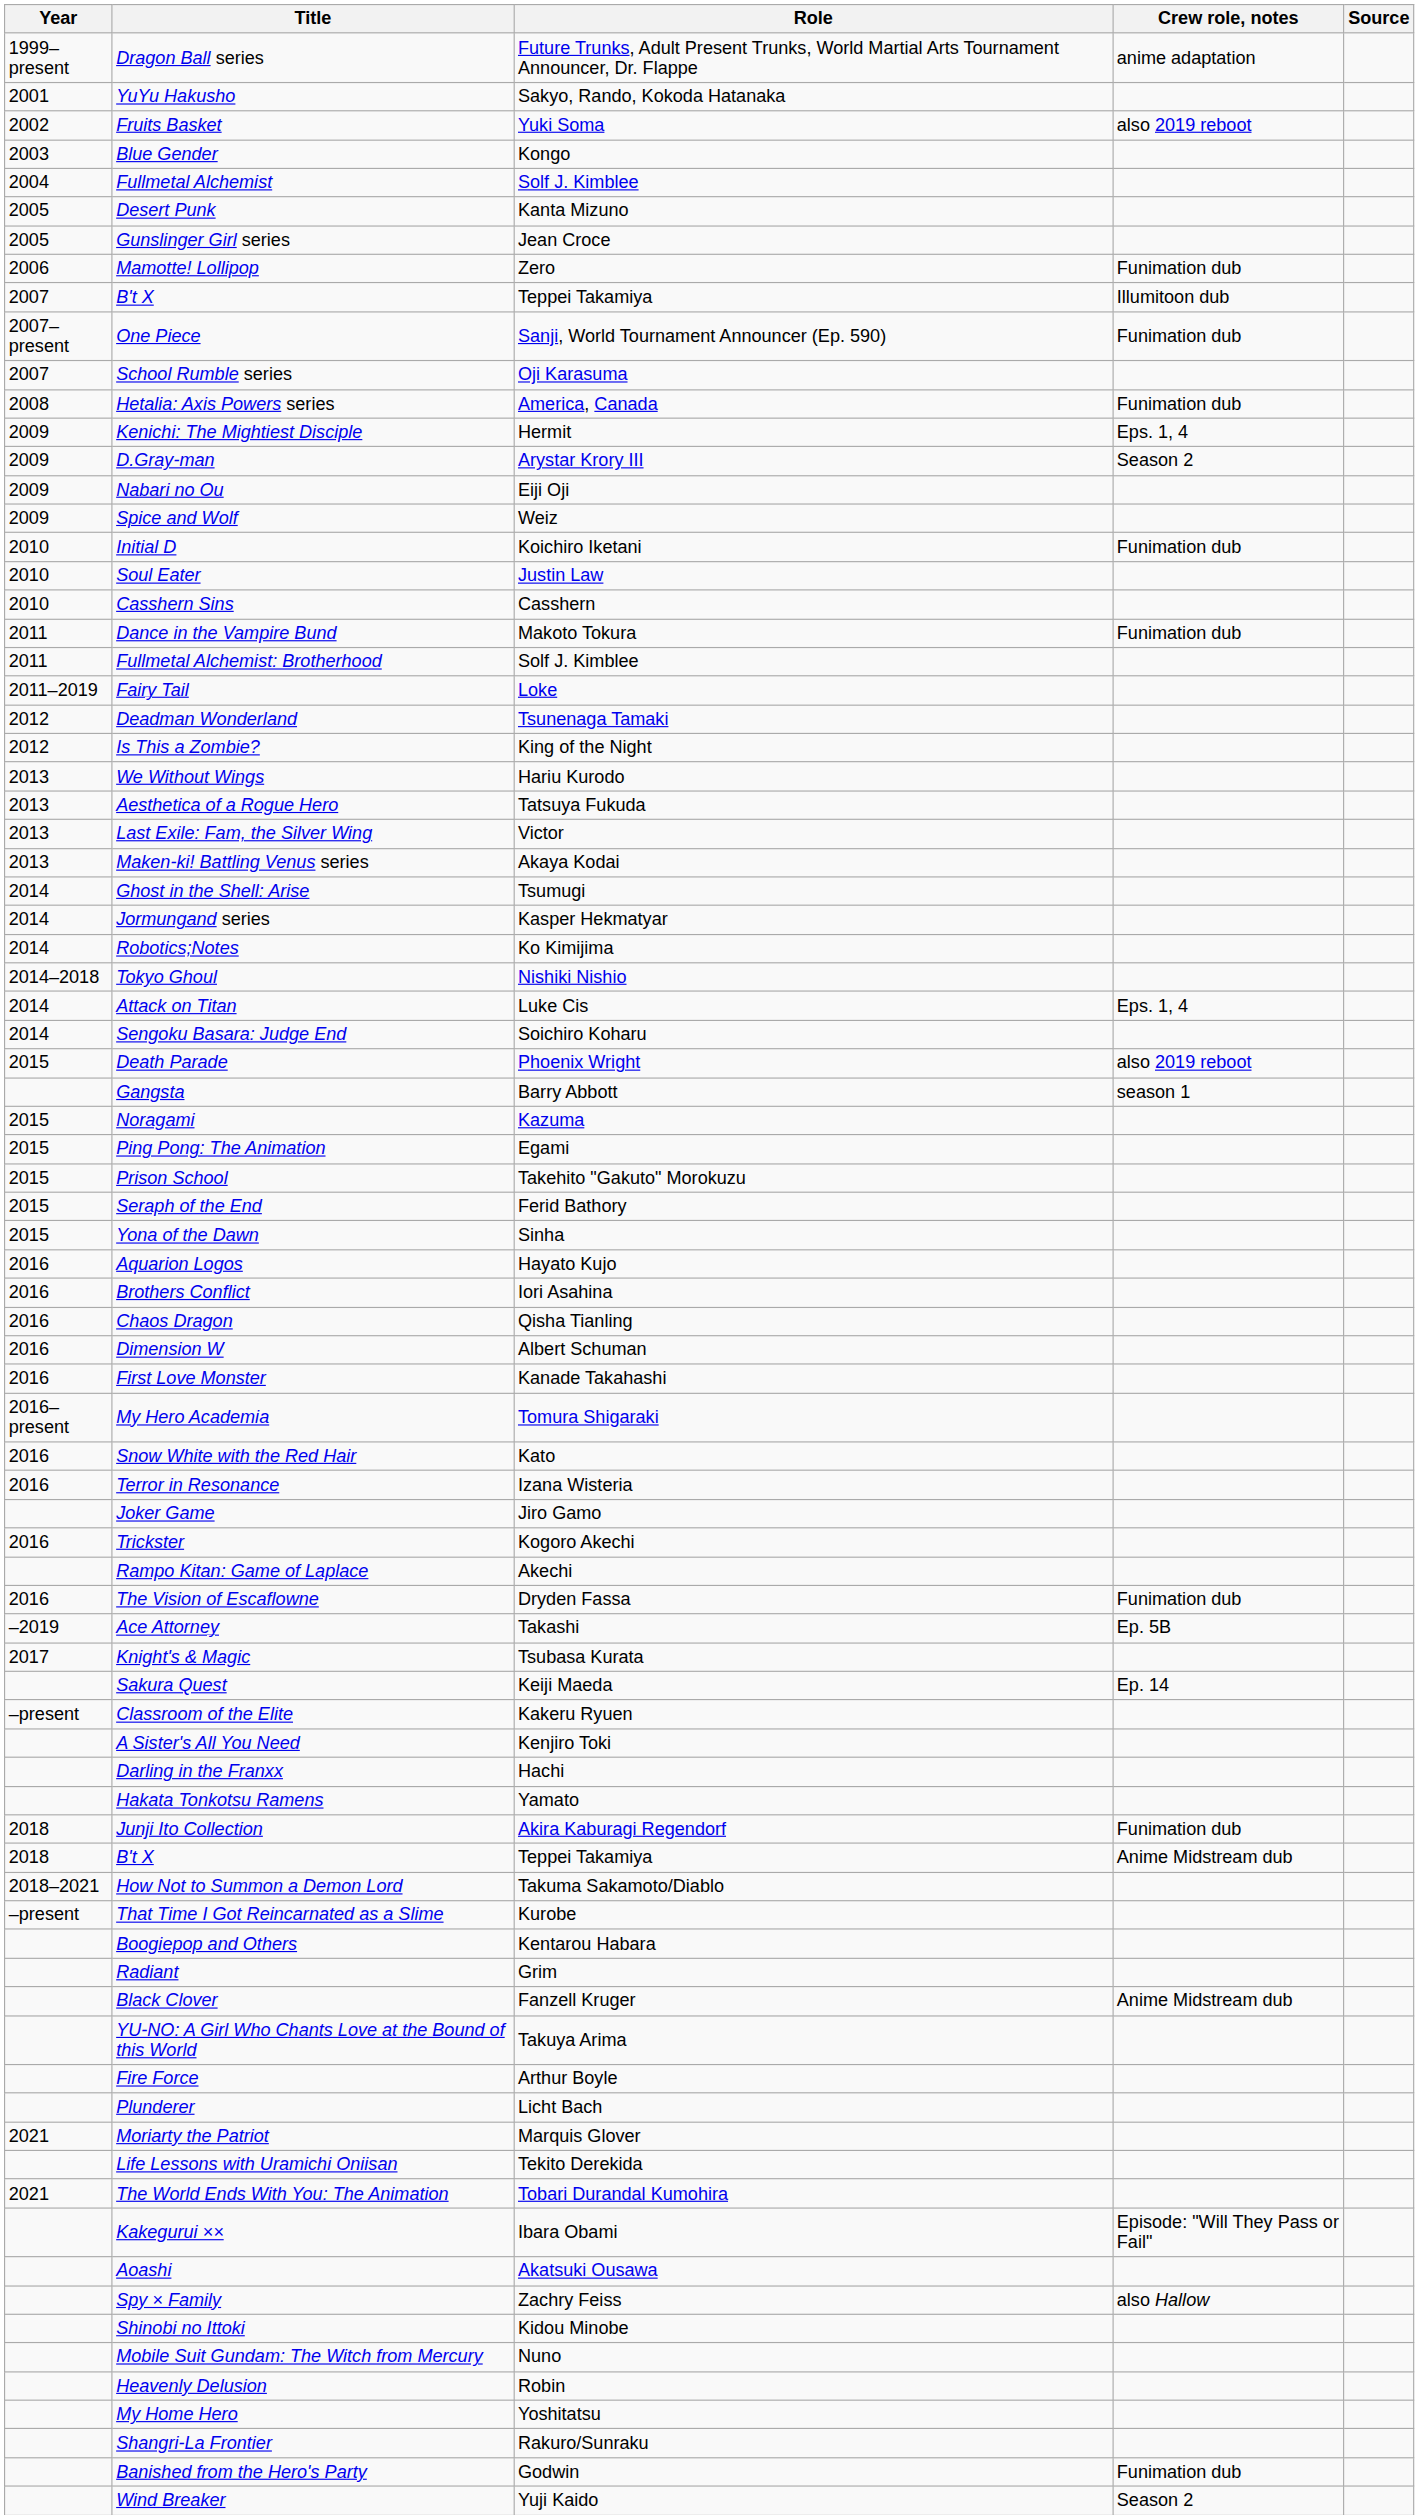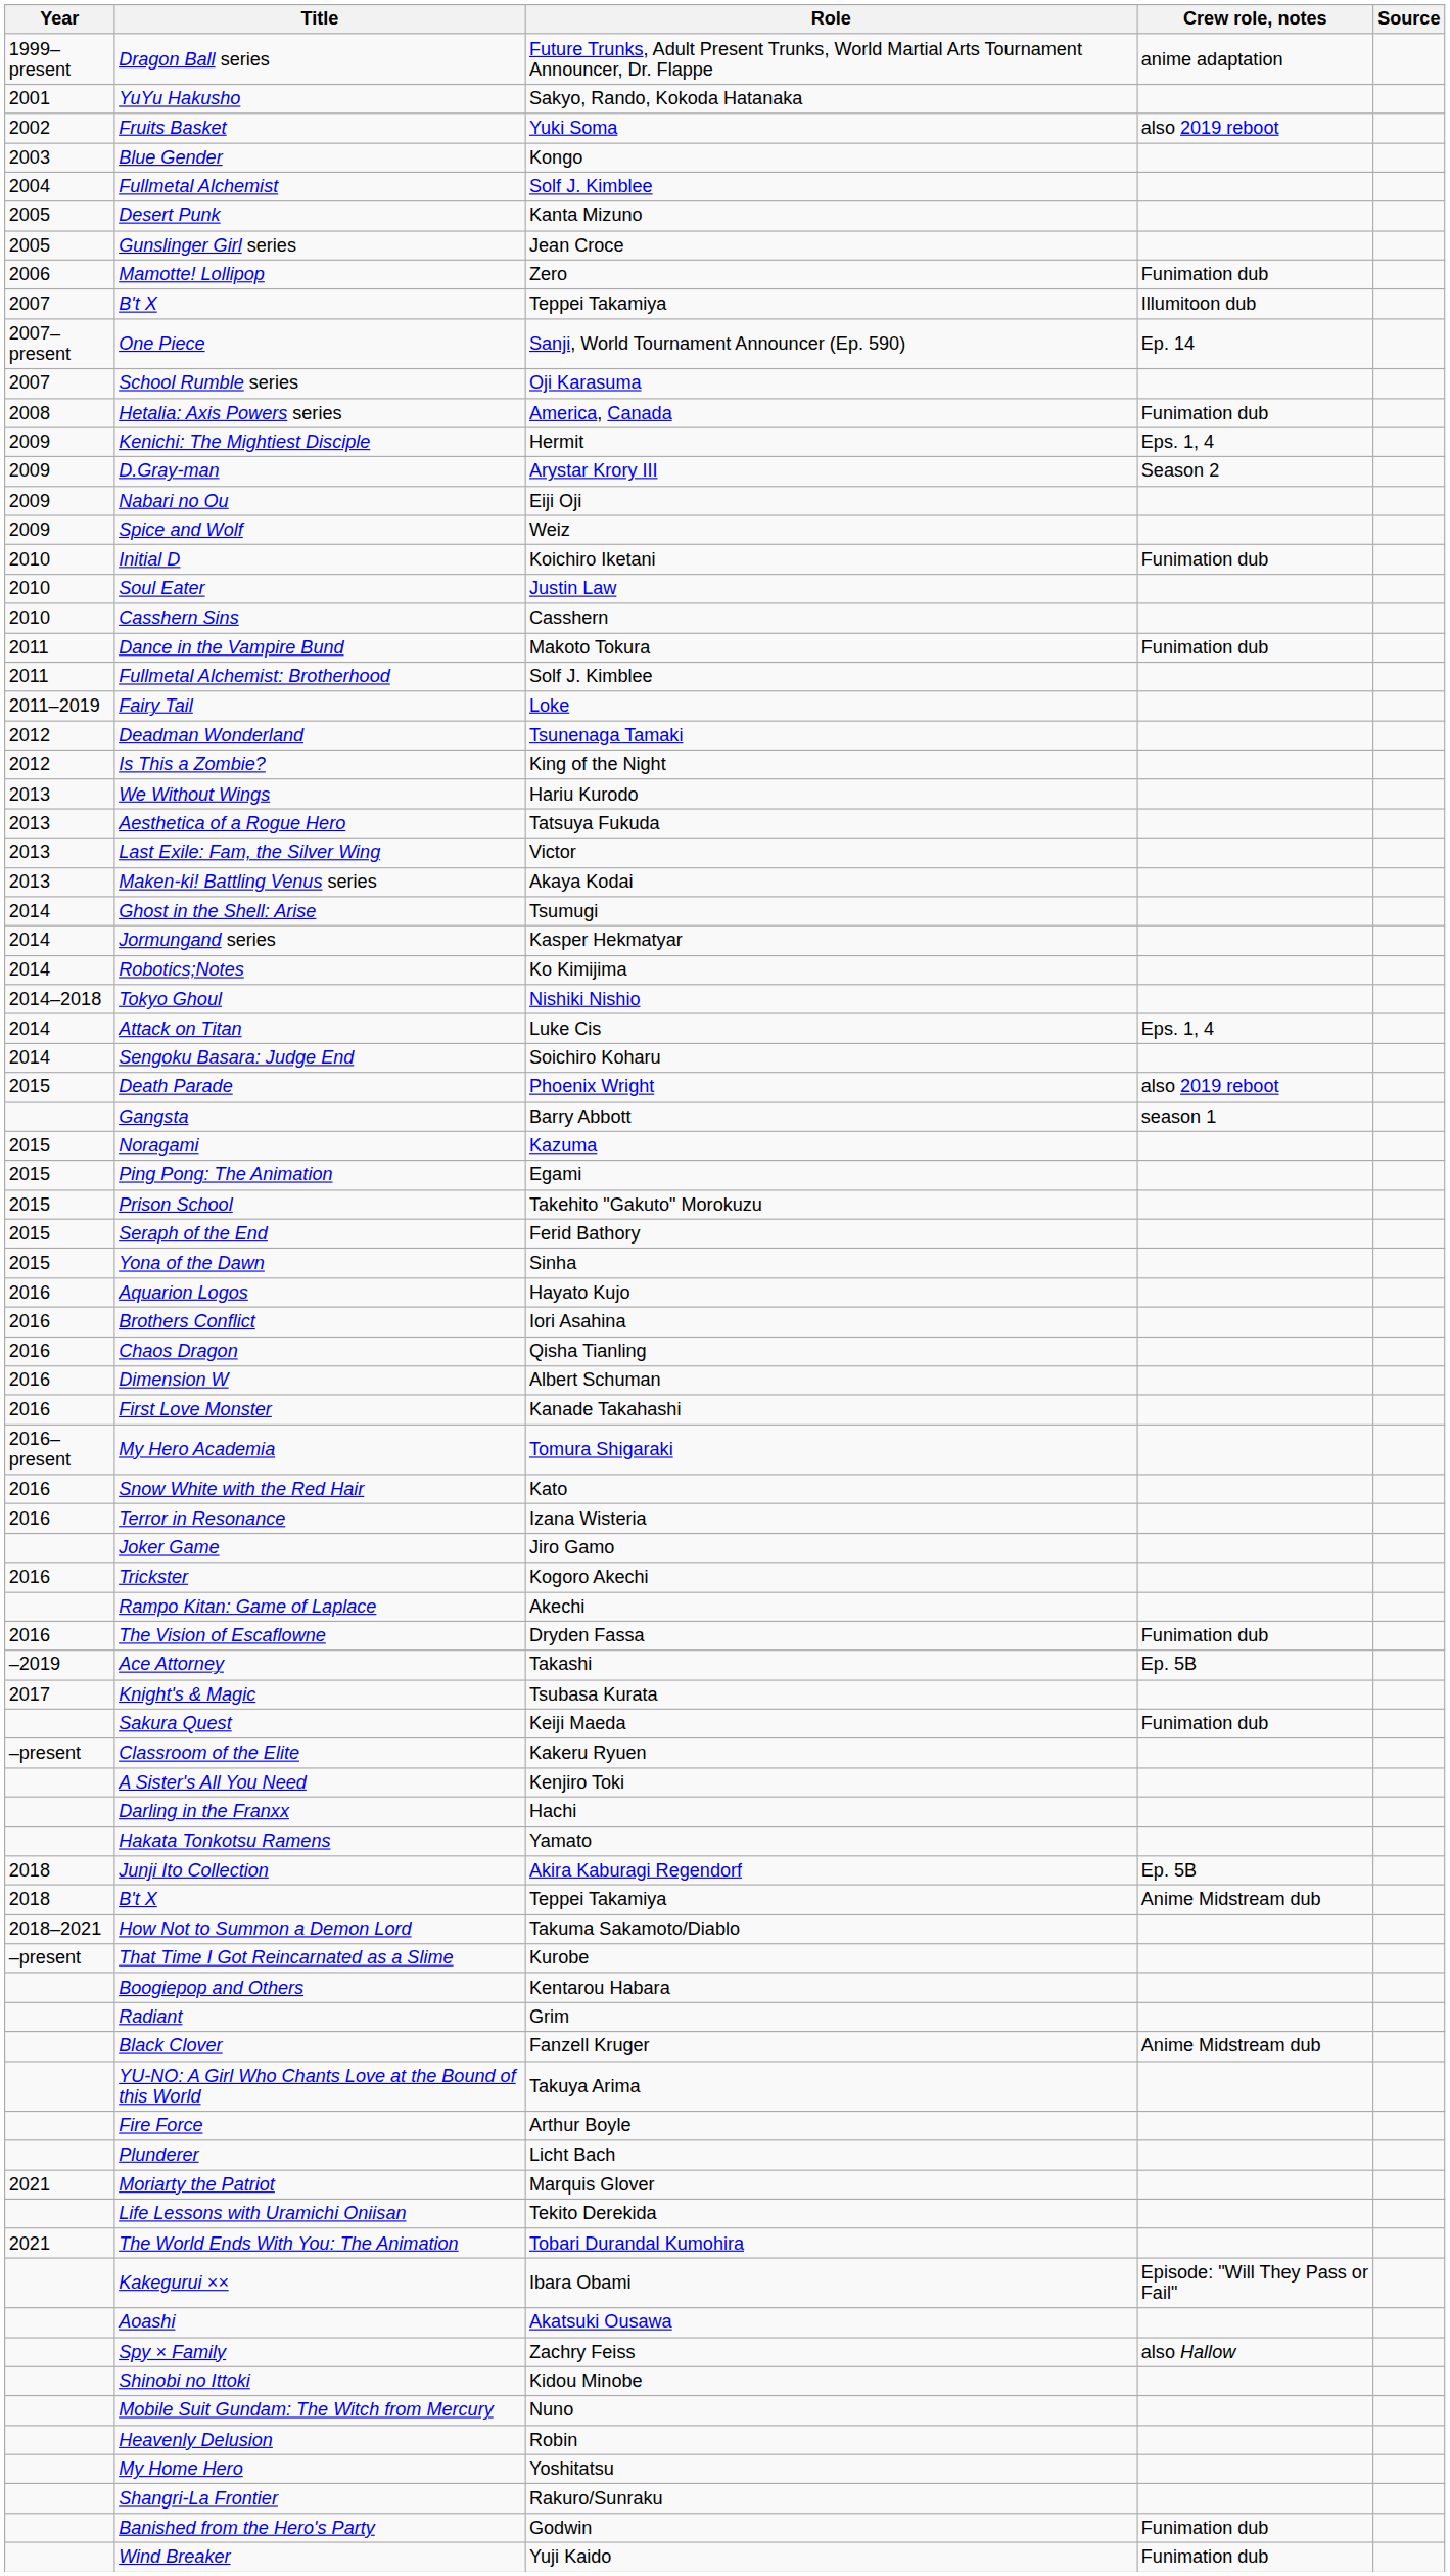One Piece | Crew role, notes: Funimation dub -> Ep. 14
Sakura Quest | Crew role, notes: Ep. 14 -> Funimation dub
Junji Ito Collection | Crew role, notes: Funimation dub -> Ep. 5B
Wind Breaker | Crew role, notes: Season 2 -> Funimation dub
